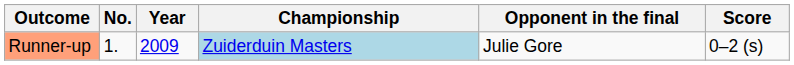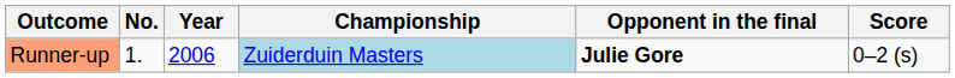Runner-up | Year: 2009 -> 2006
Runner-up | Opponent in the final: normal -> bold
